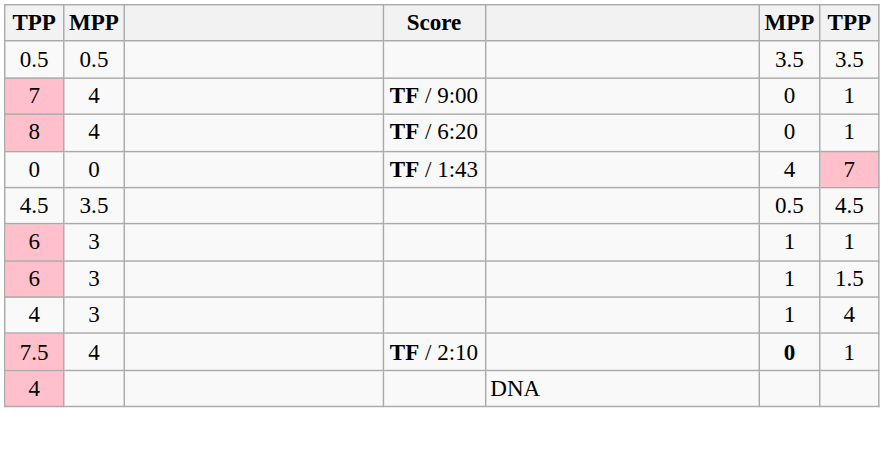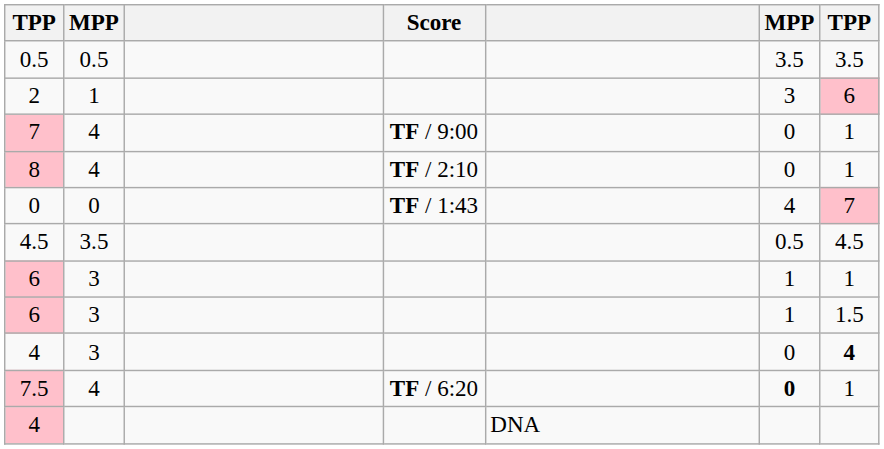+ row: 2 | 1 | 3 | 6
8 | Score: TF / 6:20 -> TF / 2:10
4 / 3 | column 6: 1 -> 0
4 / 3 | column 7: normal -> bold
7.5 | Score: TF / 2:10 -> TF / 6:20
